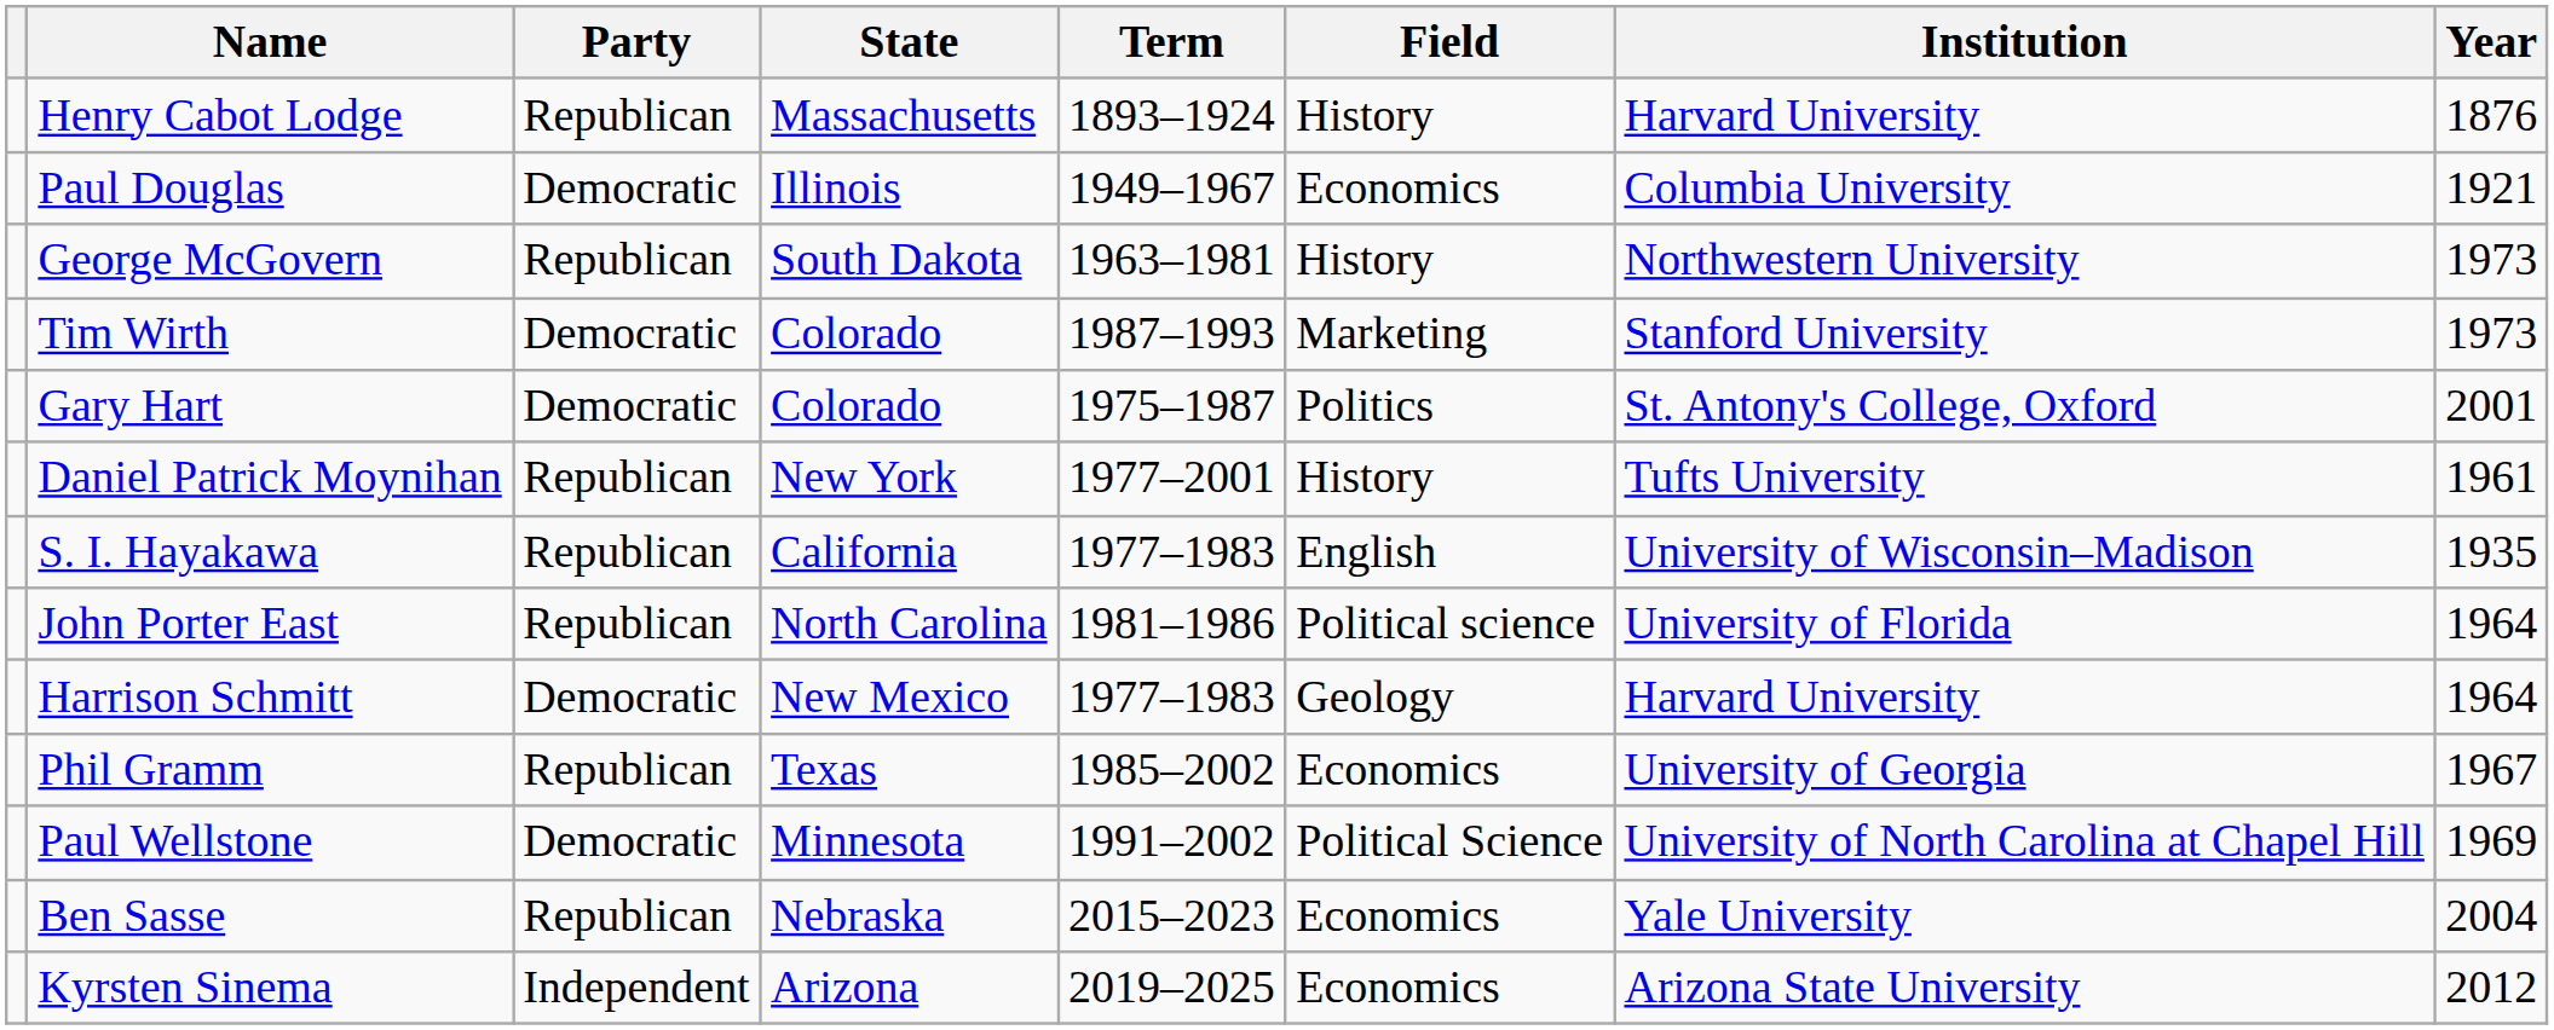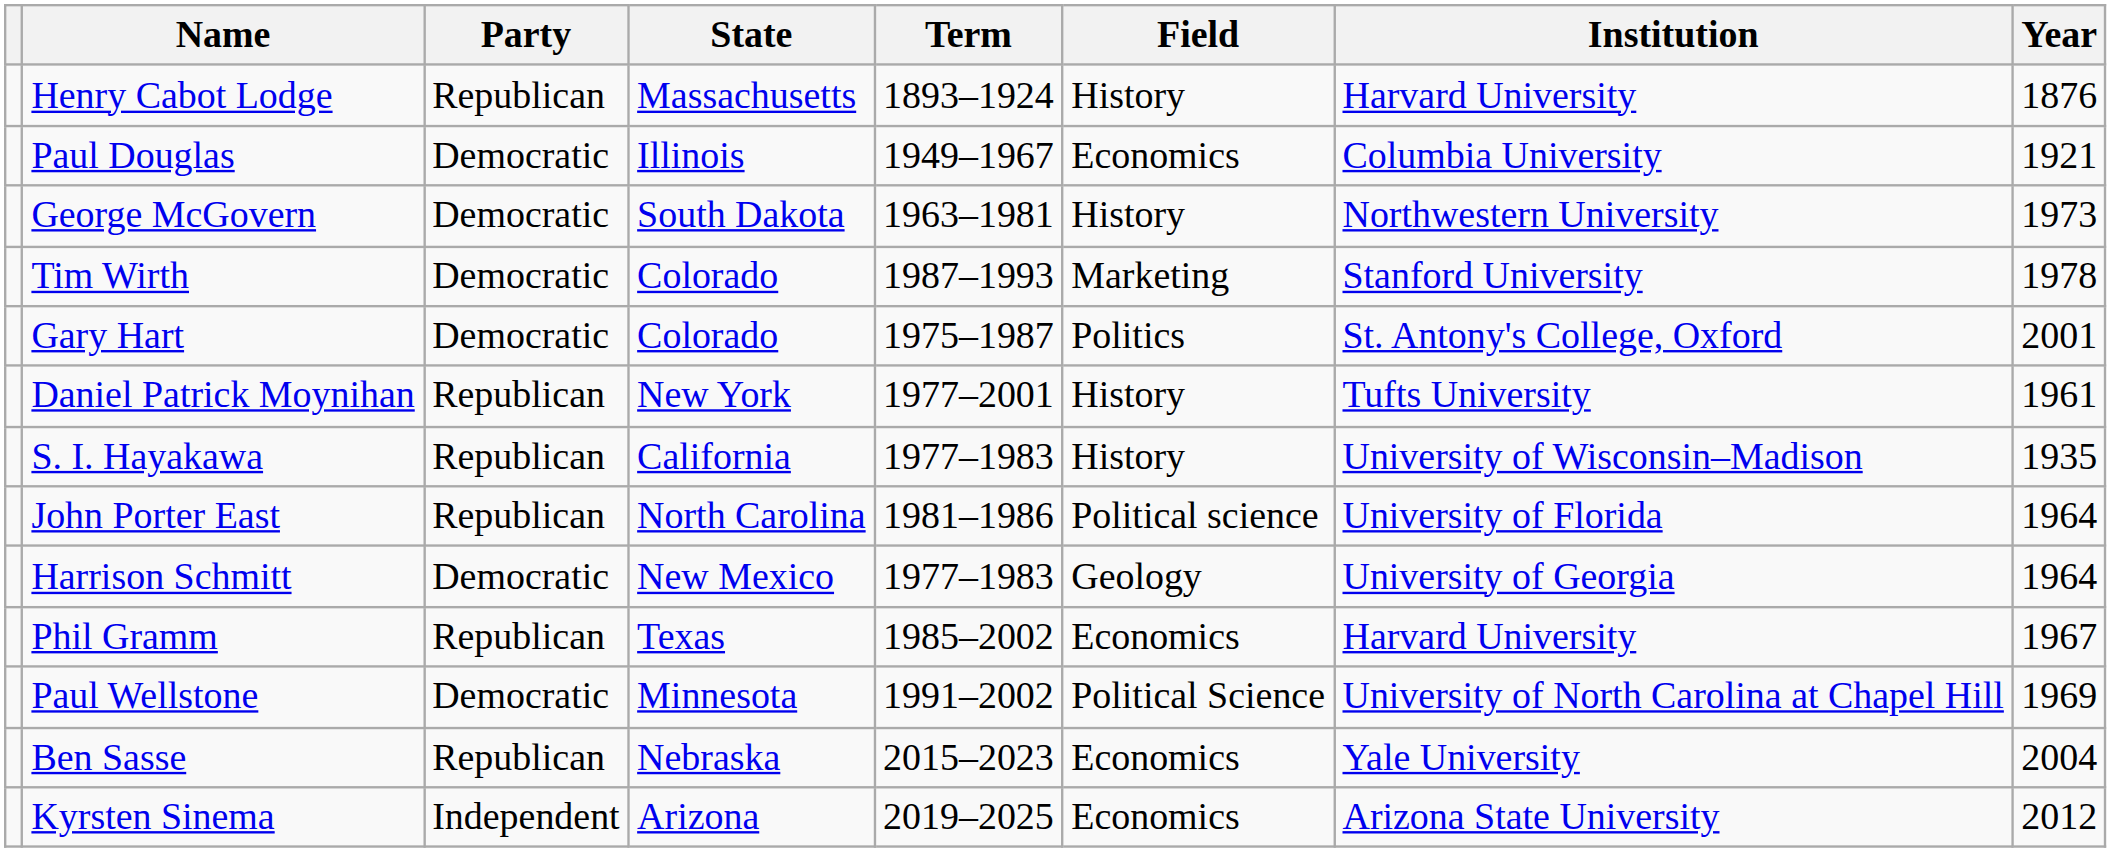George McGovern | Party: Republican -> Democratic
Tim Wirth | Year: 1973 -> 1978
S. I. Hayakawa | Field: English -> History
Harrison Schmitt | Institution: Harvard University -> University of Georgia
Phil Gramm | Institution: University of Georgia -> Harvard University
